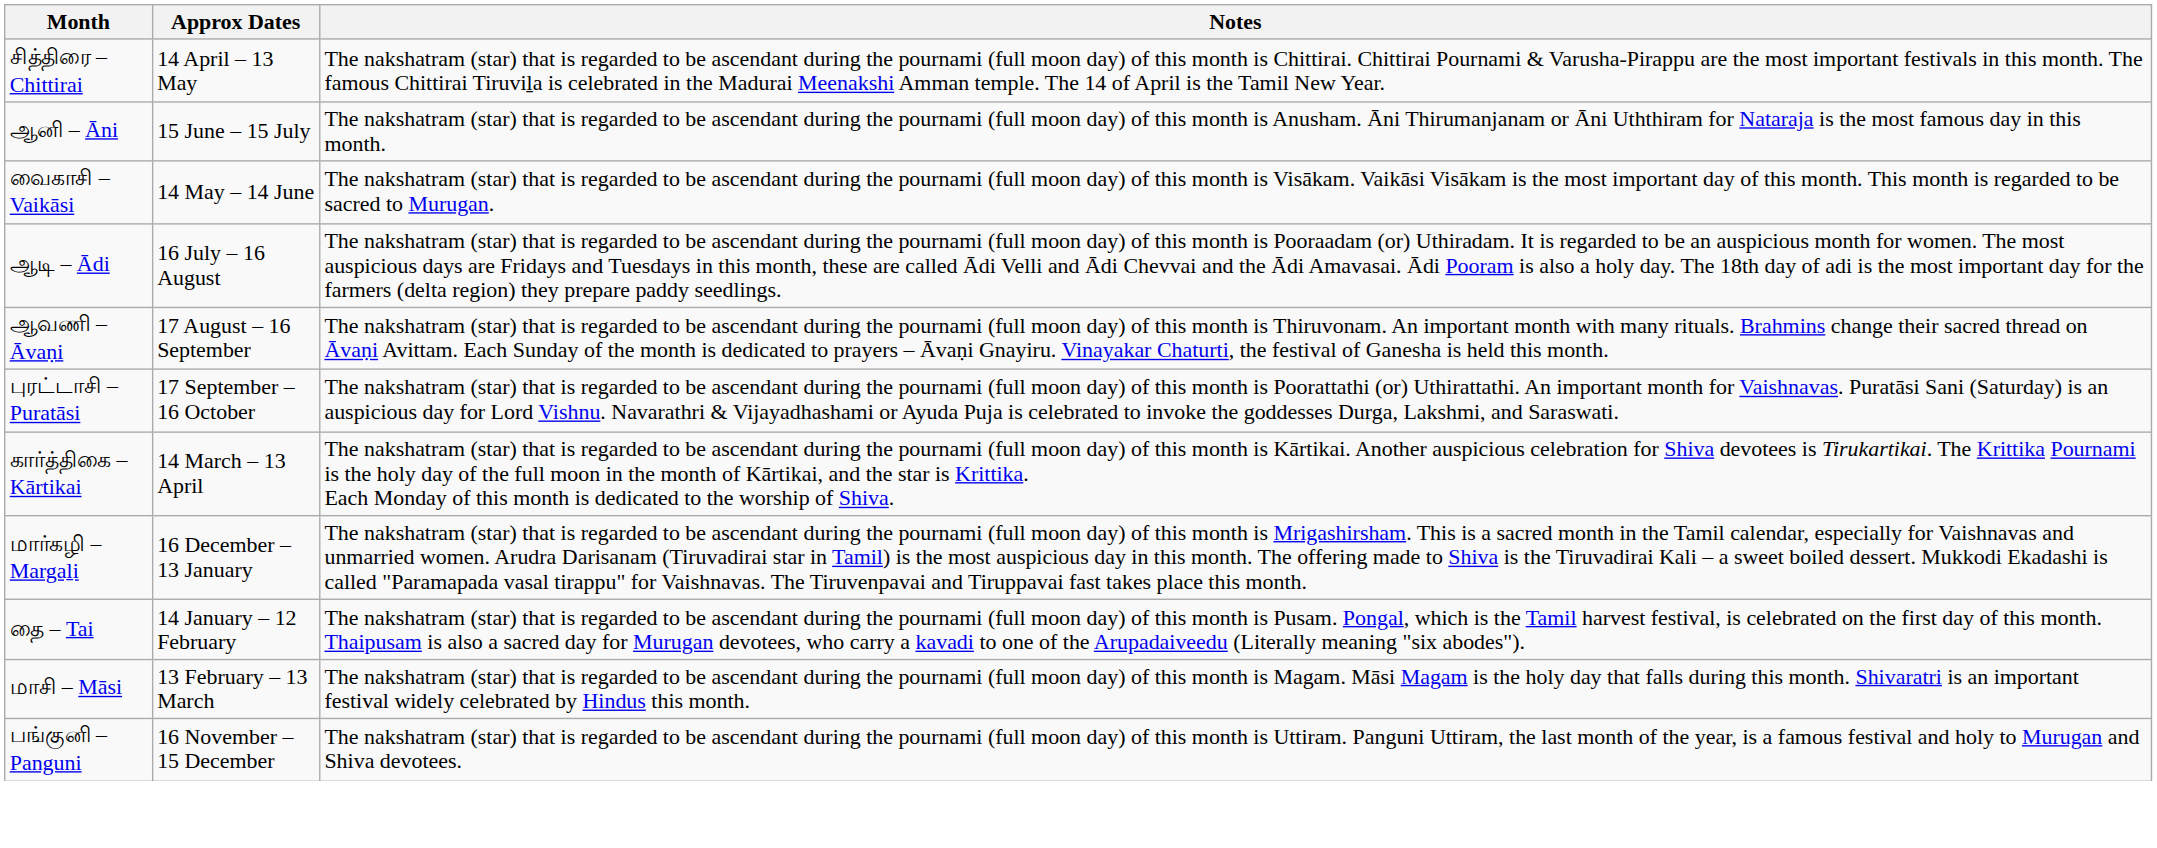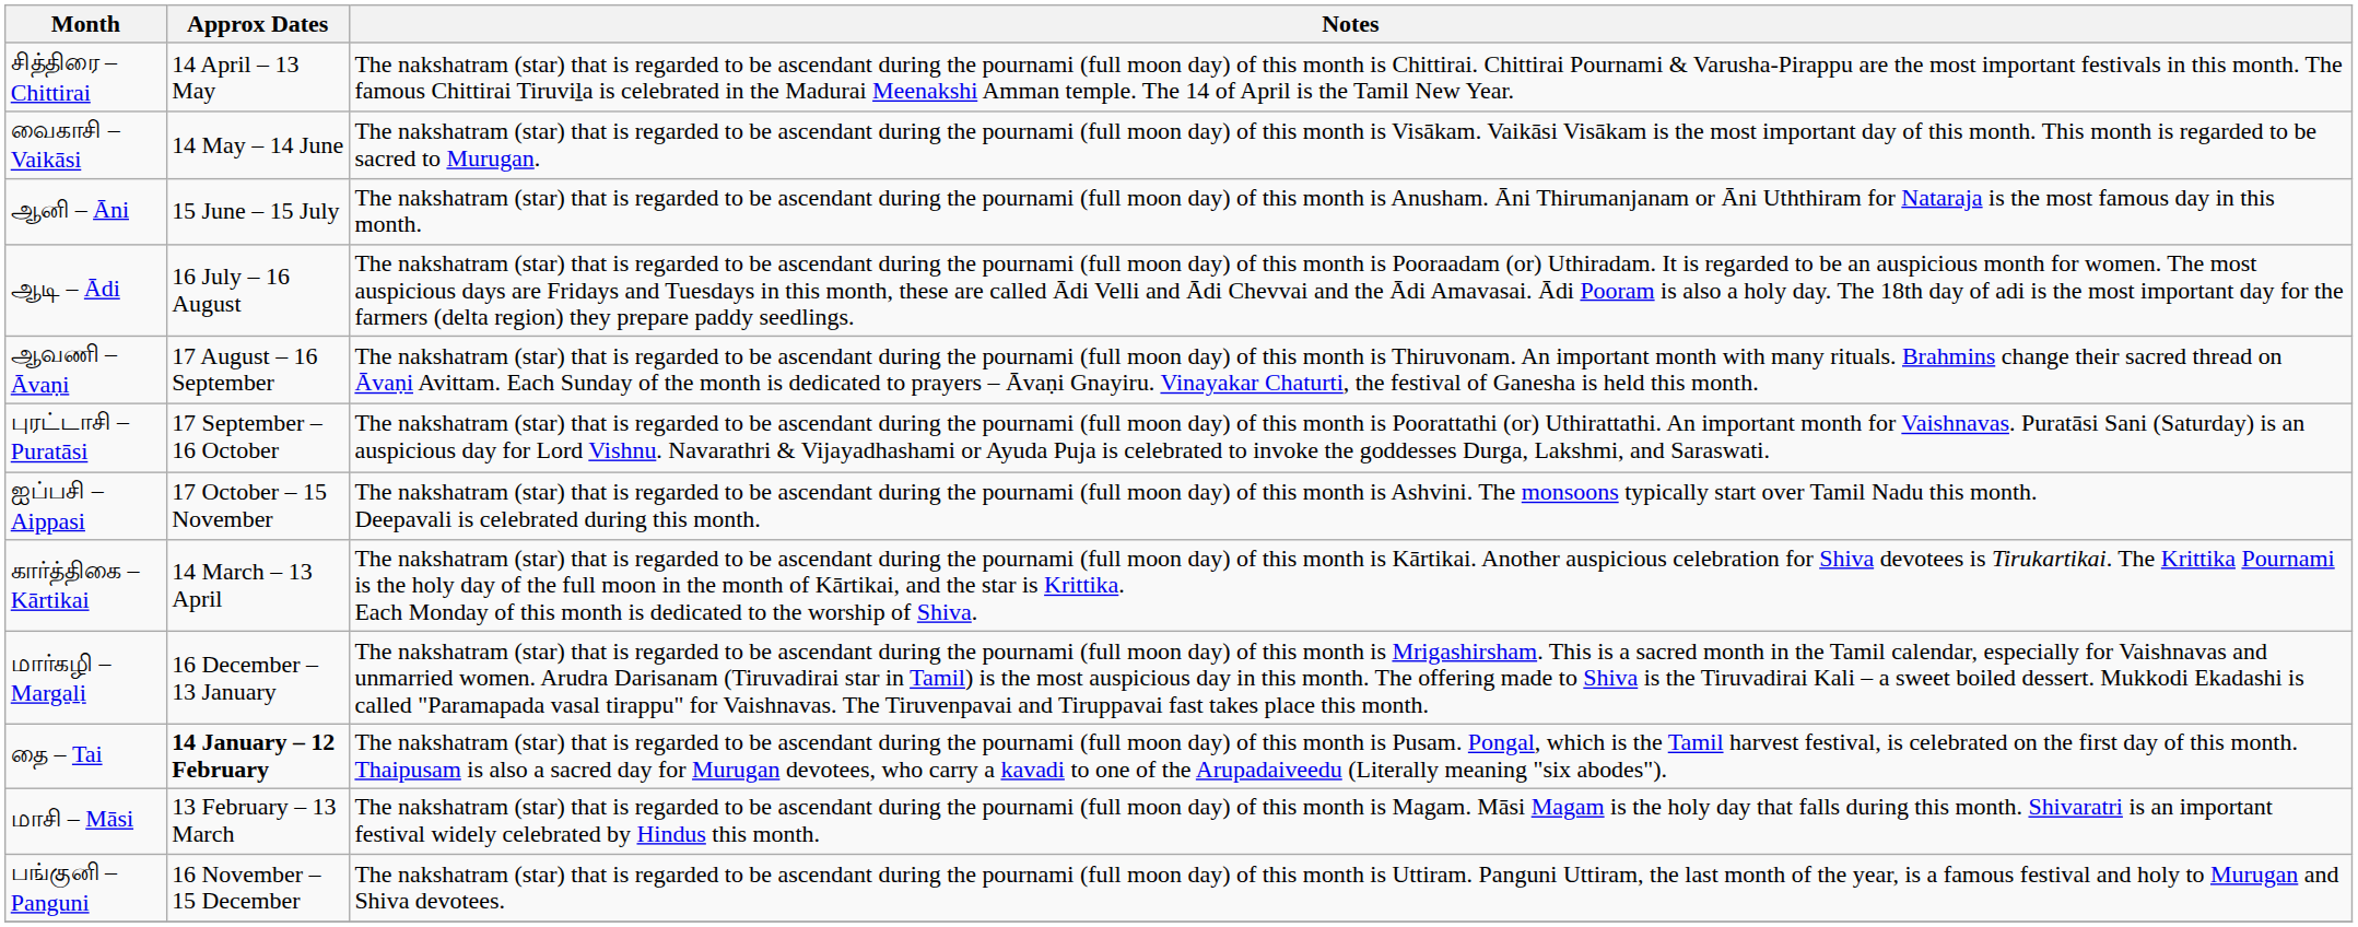rows swapped: வைகாசி – Vaikāsi <-> ஆனி – Āni
+ row: ஐப்பசி – Aippasi | 17 October – 15 November | The nakshatram (star) that is regarded to be ascendant during the pournami (full moon day) of this month is Ashvini. The monsoons typically start over Tamil Nadu this month. Deepavali is celebrated during this month.
தை – Tai | Approx Dates: normal -> bold
